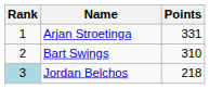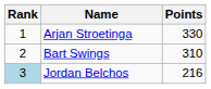Arjan Stroetinga | Points: 331 -> 330
Jordan Belchos | Points: 218 -> 216
